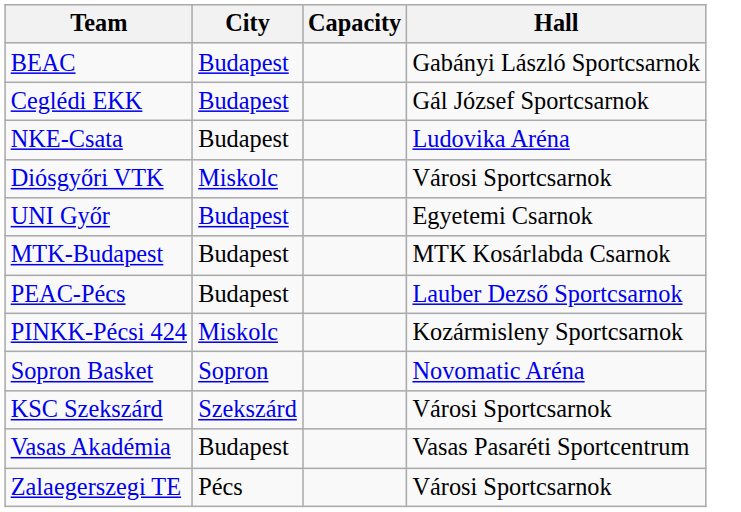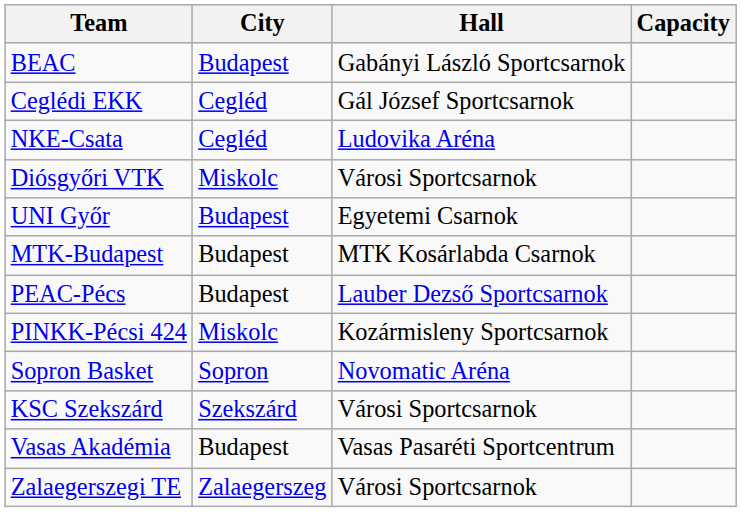columns swapped: Hall <-> Capacity
Ceglédi EKK | City: Budapest -> Cegléd
NKE-Csata | City: Budapest -> Cegléd
Zalaegerszegi TE | City: Pécs -> Zalaegerszeg
